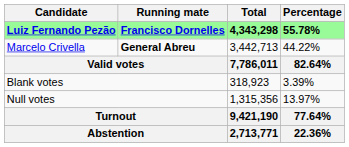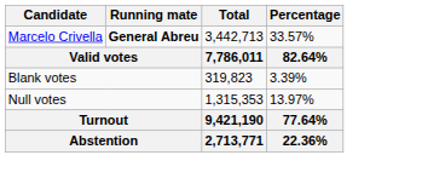- row: Luiz Fernando Pezão | Francisco Dornelles | 4,343,298 | 55.78%
Marcelo Crivella | Percentage: 44.22% -> 33.57%
Blank votes | Total: 318,923 -> 319,823
Null votes | Total: 1,315,356 -> 1,315,353
